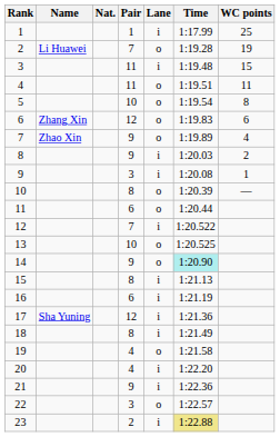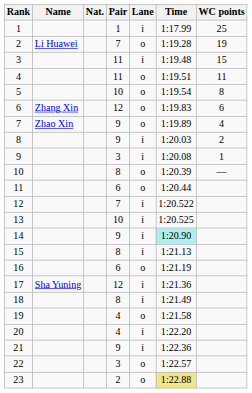13 | Lane: o -> i
14 | Lane: o -> i
16 | Lane: i -> o
23 | Lane: i -> o
